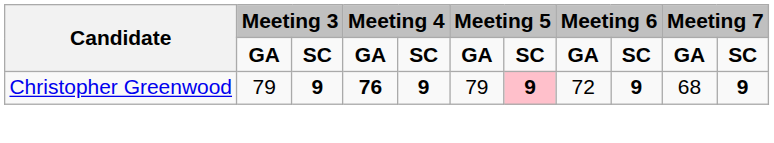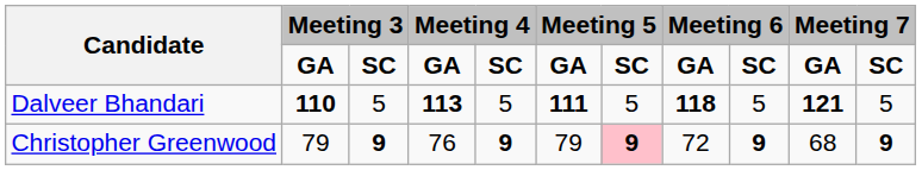+ row: Dalveer Bhandari | 110 | 5 | 113 | 5 | 111 | 5 | 118 | 5 | 121 | 5
Christopher Greenwood | column 4: bold -> normal
